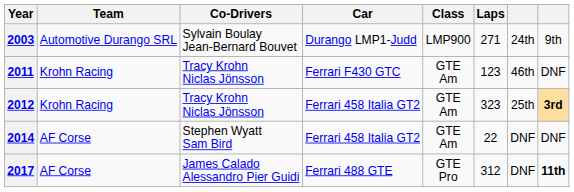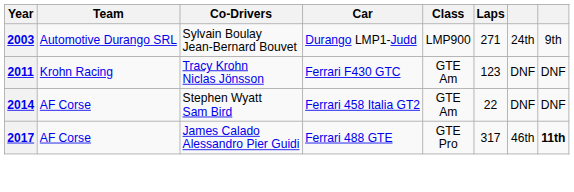2011 | column 7: 46th -> DNF
- row: 2012 | Krohn Racing | Tracy Krohn Niclas Jönsson | Ferrari 458 Italia GT2 | GTE Am | 323 | 25th | 3rd
2017 | Laps: 312 -> 317
2017 | column 7: DNF -> 46th
